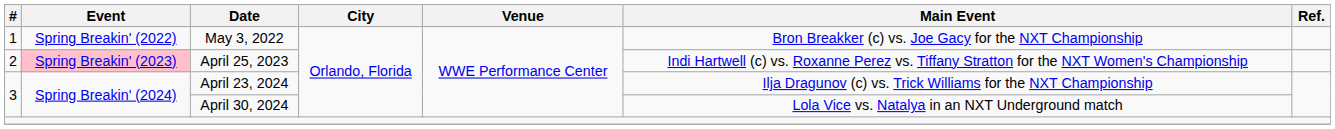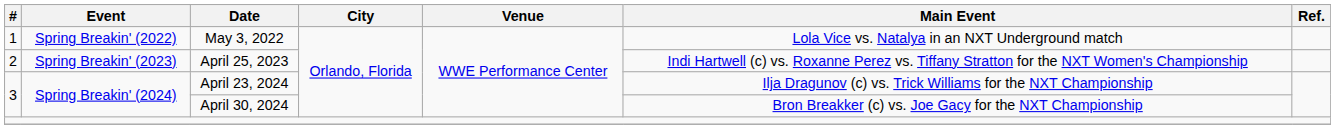May 3, 2022 | Main Event: Bron Breakker (c) vs. Joe Gacy for the NXT Championship -> Lola Vice vs. Natalya in an NXT Underground match
April 25, 2023 | Event: pink background -> no background
April 30, 2024 | Main Event: Lola Vice vs. Natalya in an NXT Underground match -> Bron Breakker (c) vs. Joe Gacy for the NXT Championship
